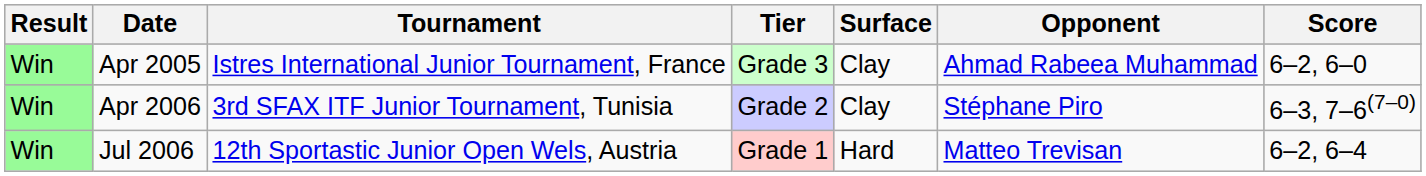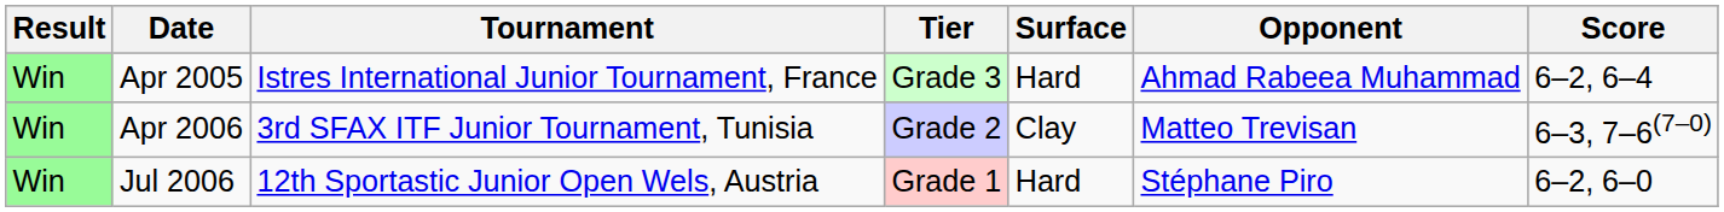Apr 2005 | Surface: Clay -> Hard
Apr 2005 | Score: 6–2, 6–0 -> 6–2, 6–4
Apr 2006 | Opponent: Stéphane Piro -> Matteo Trevisan
Jul 2006 | Opponent: Matteo Trevisan -> Stéphane Piro
Jul 2006 | Score: 6–2, 6–4 -> 6–2, 6–0
